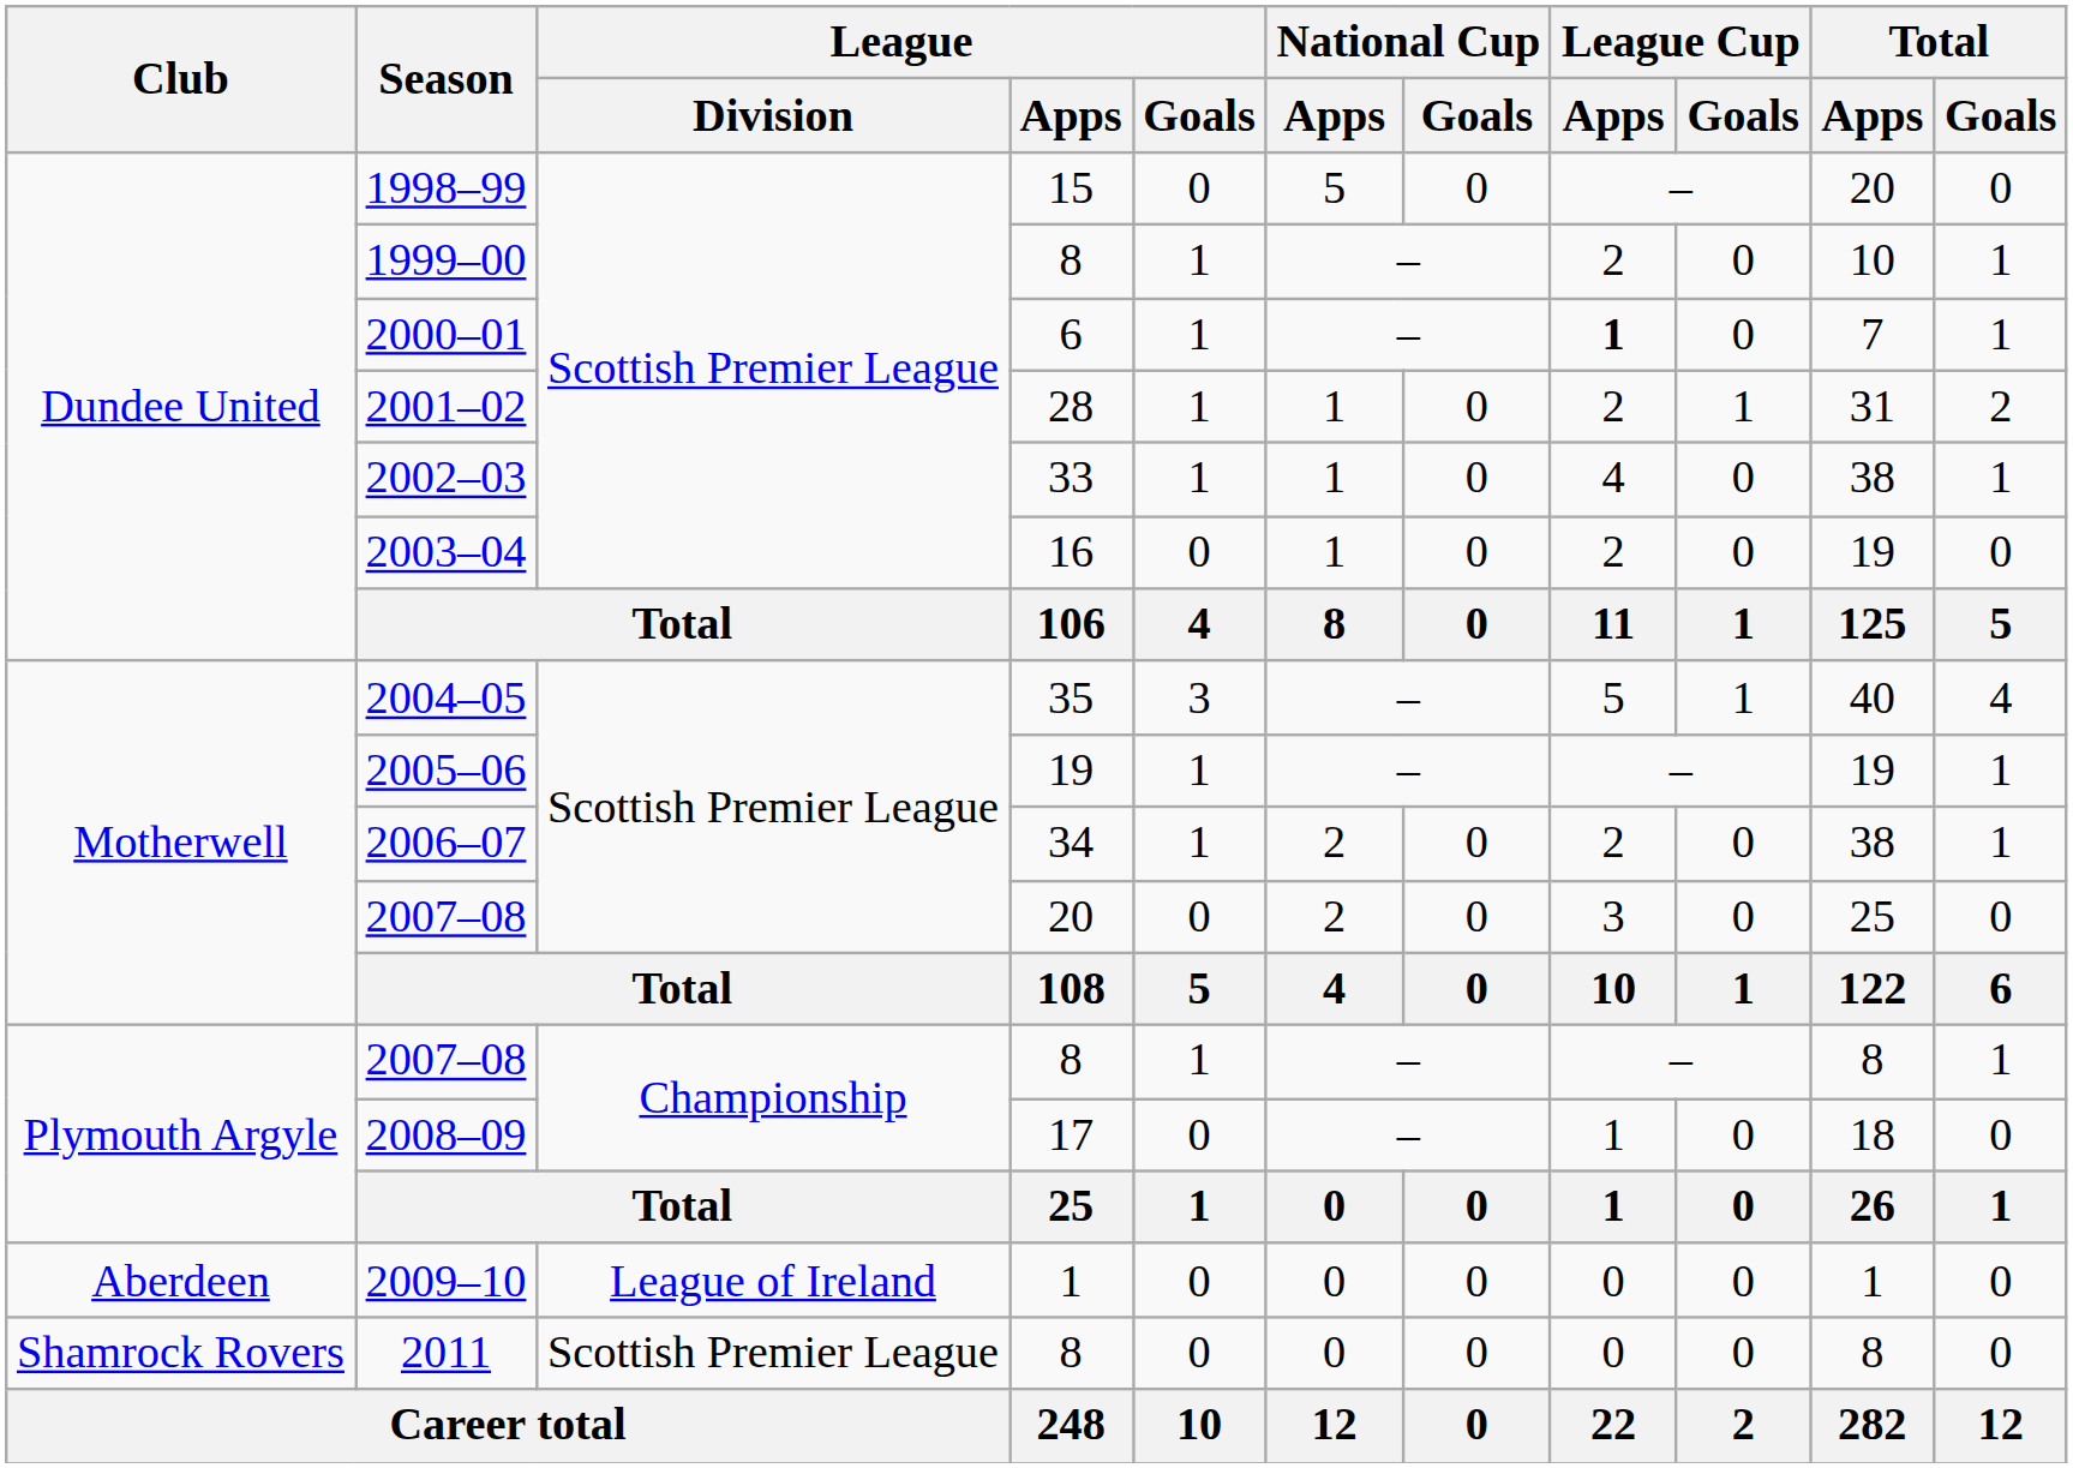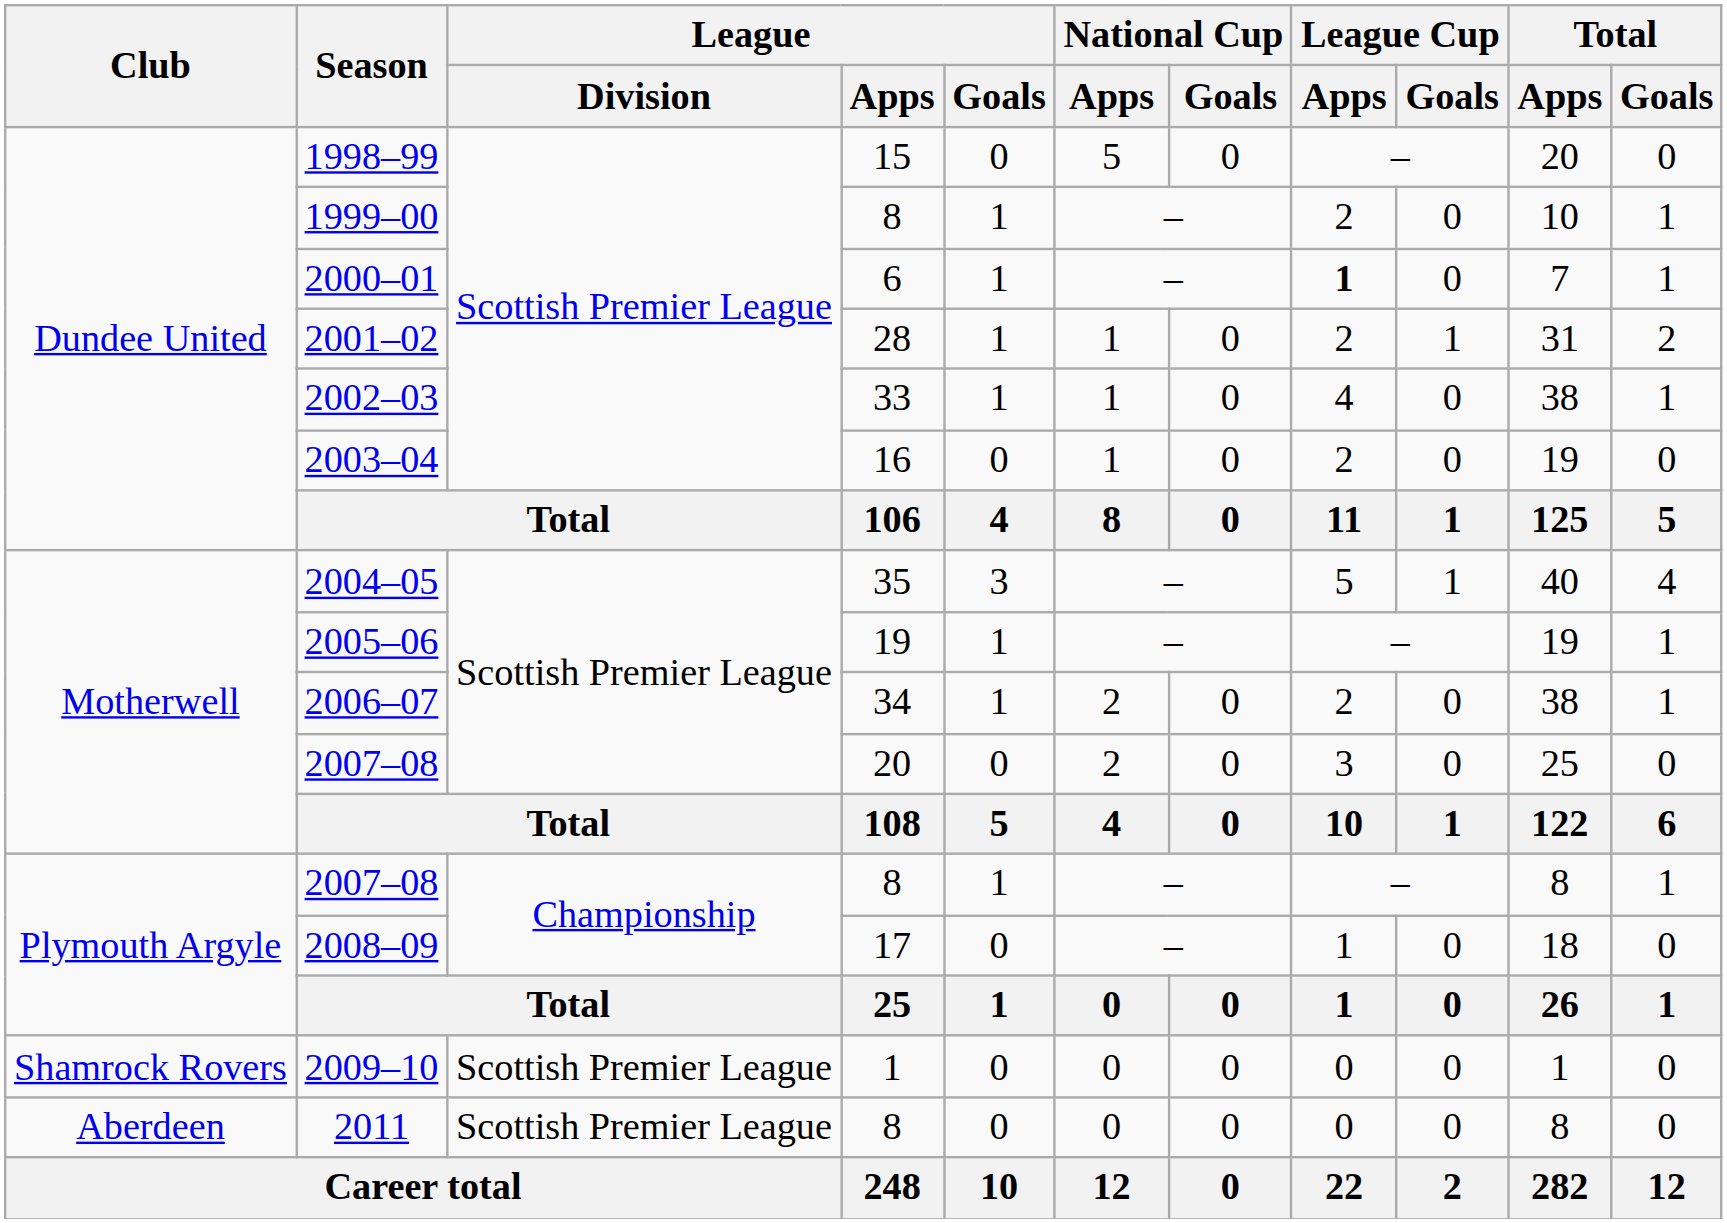2009–10 | Club: Aberdeen -> Shamrock Rovers
2009–10 | League / Division: League of Ireland -> Scottish Premier League
2011 | Club: Shamrock Rovers -> Aberdeen
